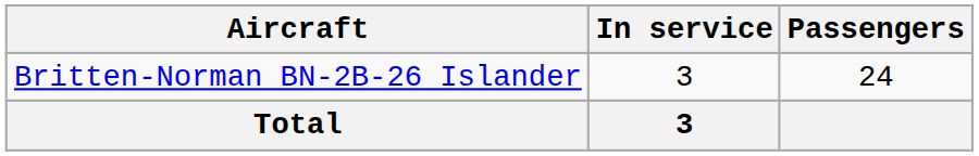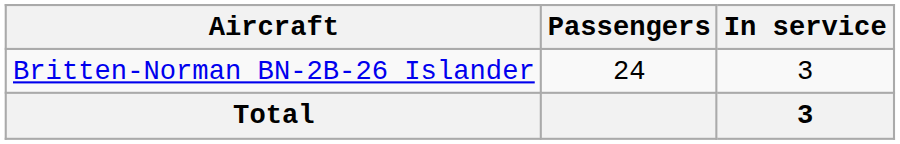columns swapped: In service <-> Passengers
